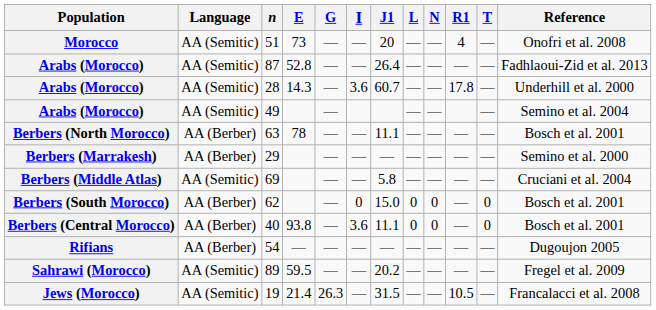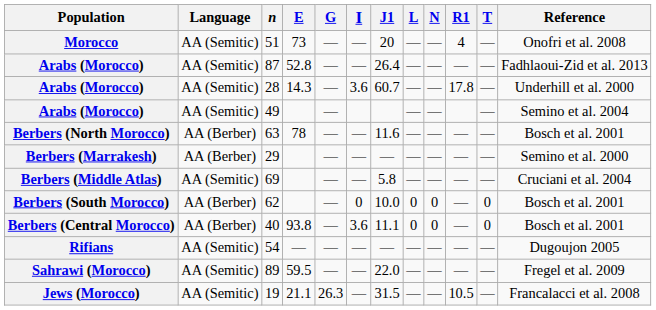63 | J1: 11.1 -> 11.6
62 | J1: 15.0 -> 10.0
54 | Language: AA (Berber) -> AA (Semitic)
89 | J1: 20.2 -> 22.0
19 | E: 21.4 -> 21.1
